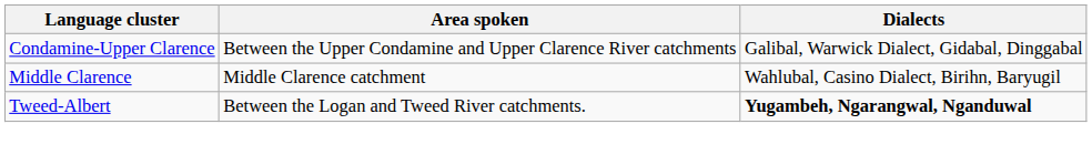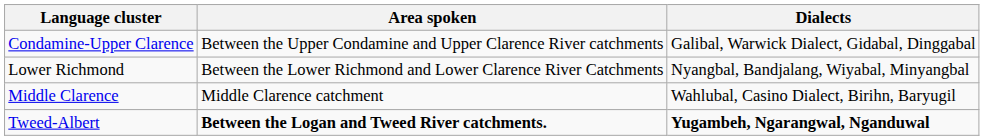+ row: Lower Richmond | Between the Lower Richmond and Lower Clarence River Catchments | Nyangbal, Bandjalang, Wiyabal, Minyangbal
Tweed-Albert | Area spoken: normal -> bold
